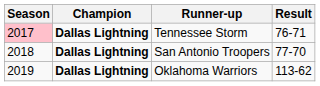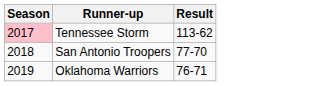- column: Champion | Dallas Lightning | Dallas Lightning | Dallas Lightning
Tennessee Storm | Result: 76-71 -> 113-62
Oklahoma Warriors | Result: 113-62 -> 76-71
